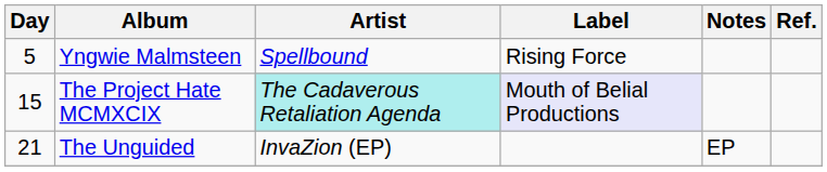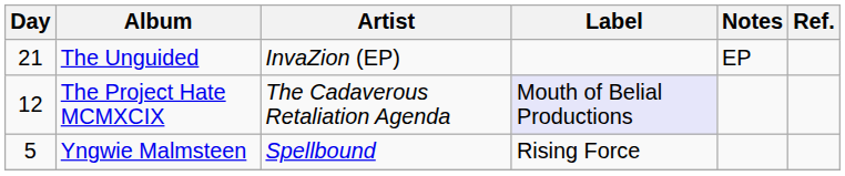rows swapped: Yngwie Malmsteen <-> The Unguided
The Project Hate MCMXCIX | Day: 15 -> 12
The Project Hate MCMXCIX | Artist: paleturquoise background -> no background
